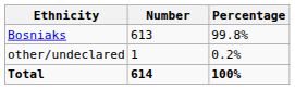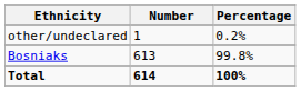rows swapped: Bosniaks <-> other/undeclared
